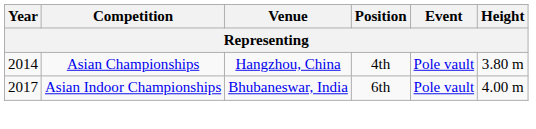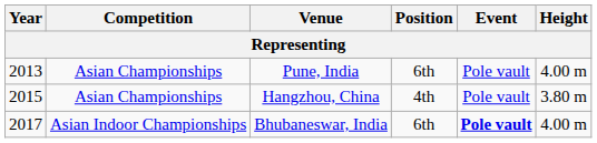+ row: 2013 | Asian Championships | Pune, India | 6th | Pole vault | 4.00 m
Hangzhou, China | Year: 2014 -> 2015
Bhubaneswar, India | Event: normal -> bold
